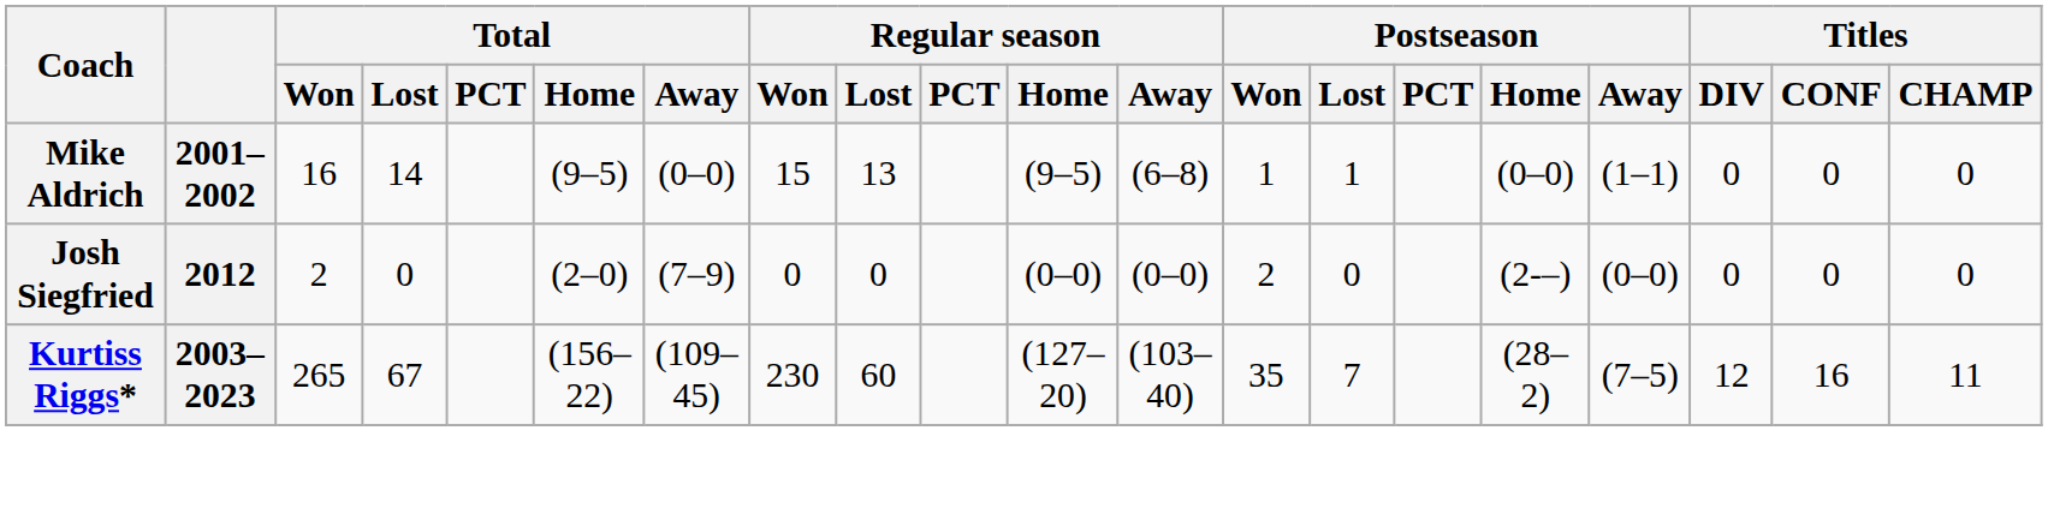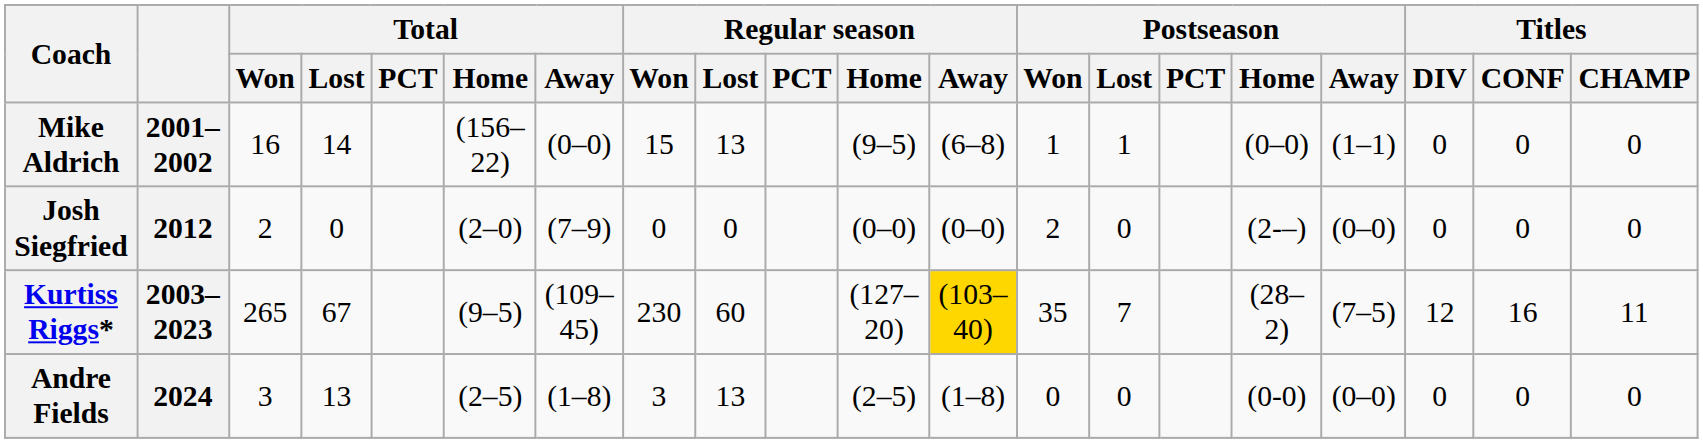Mike Aldrich | Total / Home: (9–5) -> (156–22)
Kurtiss Riggs* | Total / Home: (156–22) -> (9–5)
Kurtiss Riggs* | Regular season / Away: no background -> gold background
+ row: Andre Fields | 2024 | 3 | 13 | (2–5) | (1–8) | 3 | 13 | (2–5) | (1–8) | 0 | 0 | (0-0) | (0–0) | 0 | 0 | 0
